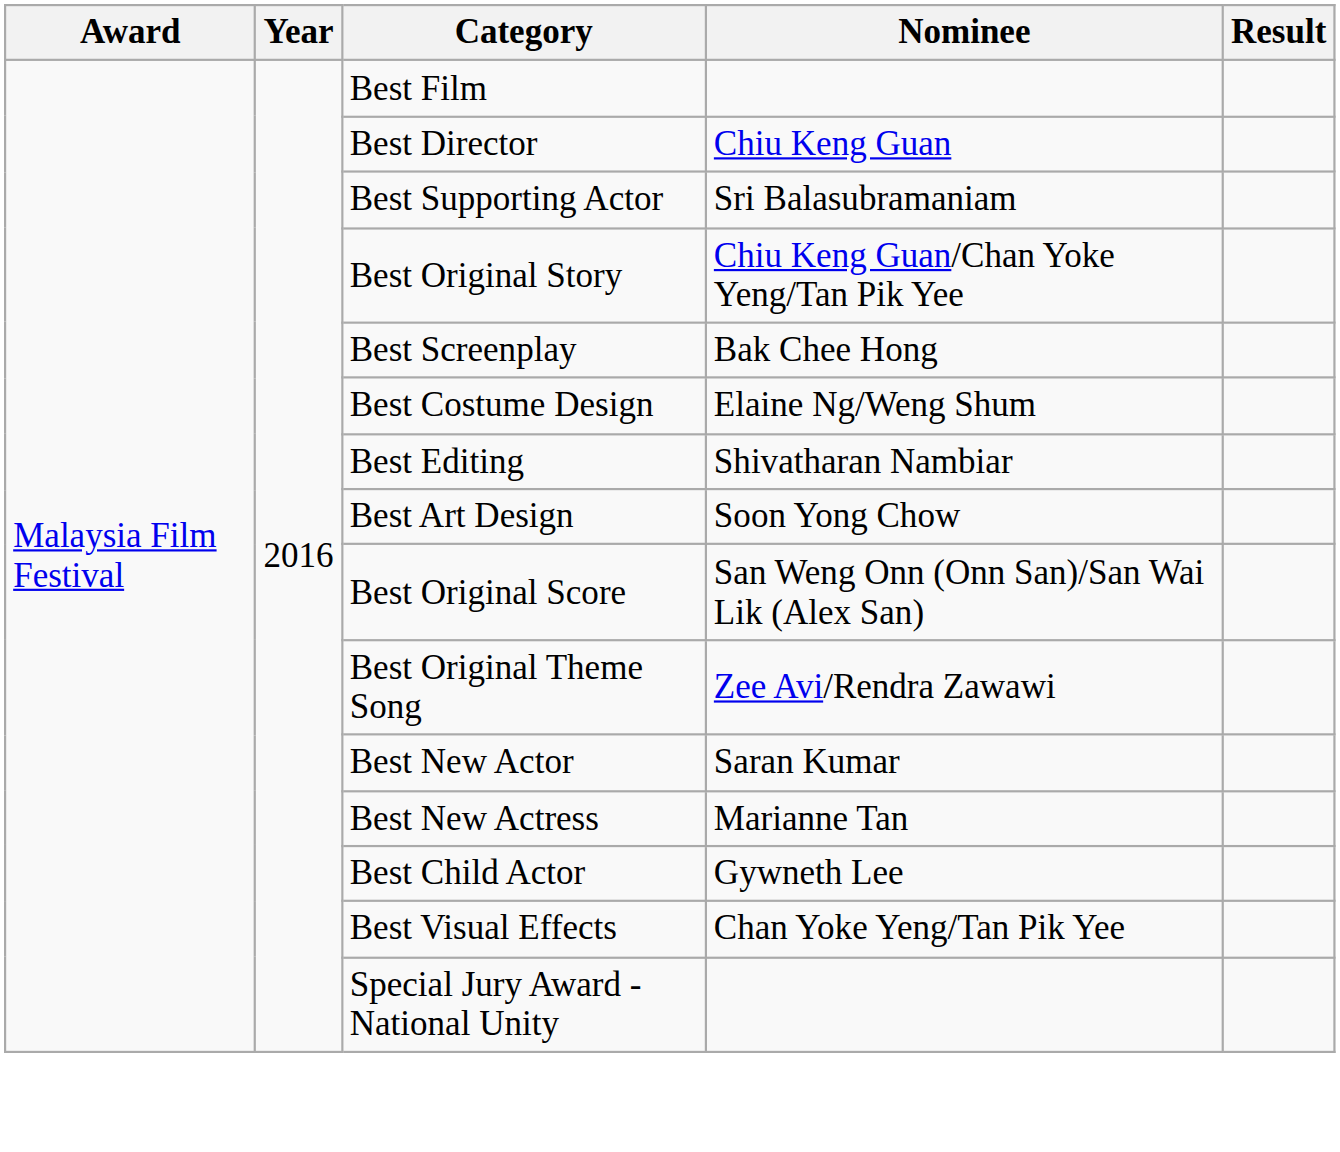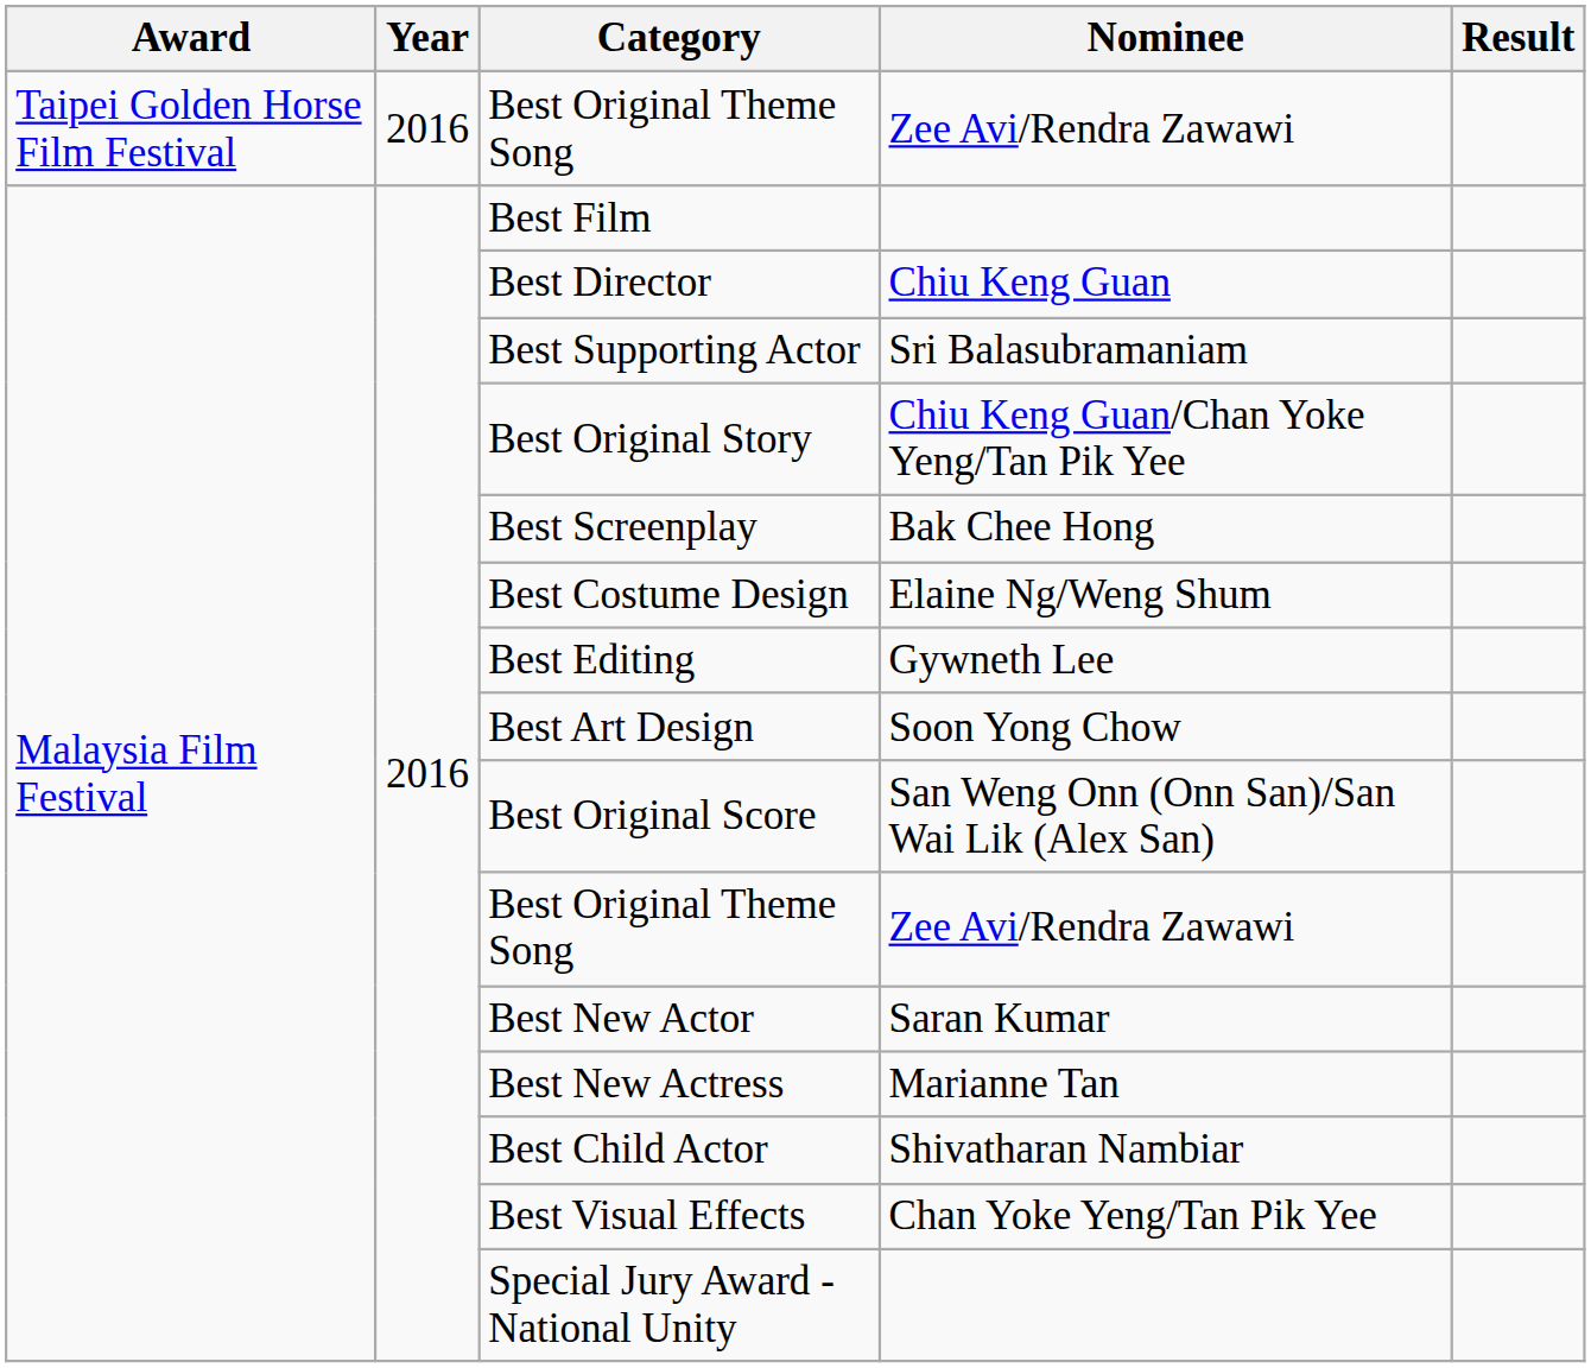+ row: Taipei Golden Horse Film Festival | 2016 | Best Original Theme Song | Zee Avi/Rendra Zawawi
Best Editing | Nominee: Shivatharan Nambiar -> Gywneth Lee
Best Child Actor | Nominee: Gywneth Lee -> Shivatharan Nambiar
